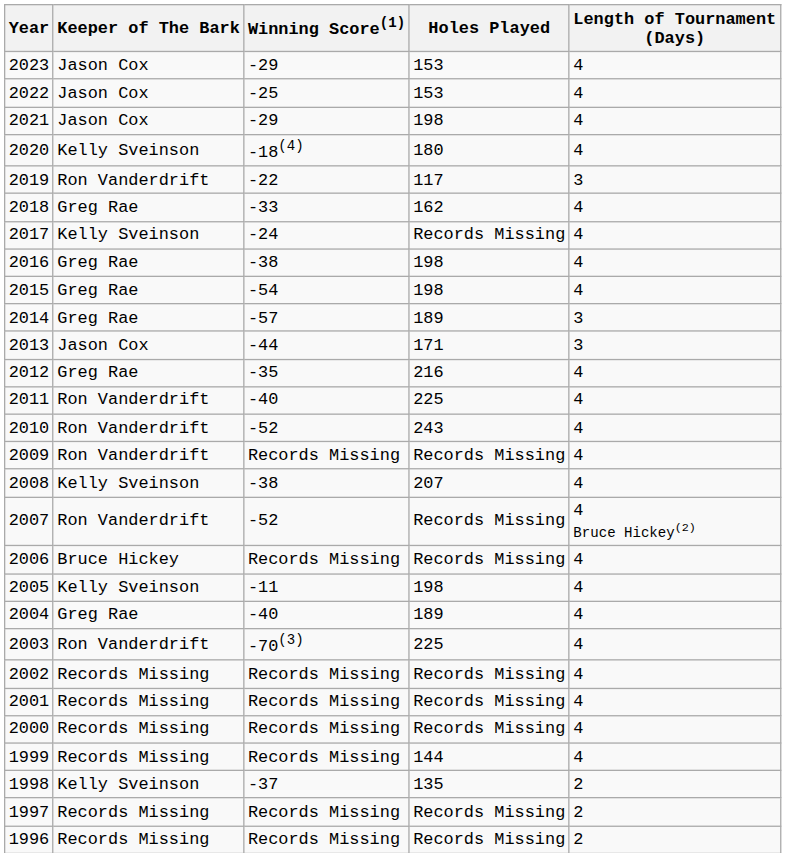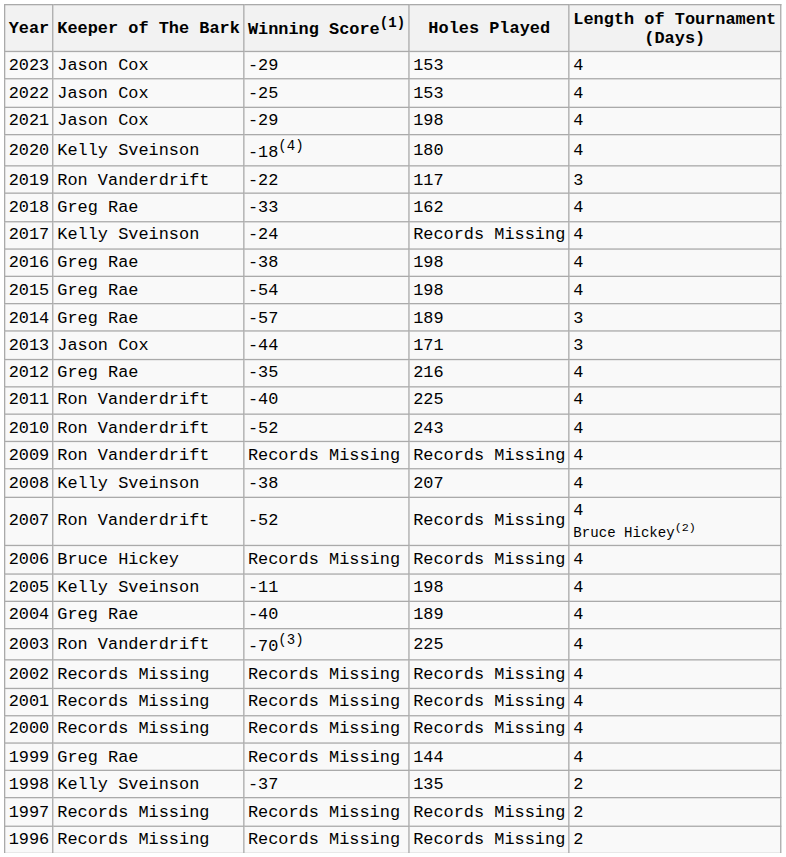1999 | Keeper of The Bark: Records Missing -> Greg Rae
